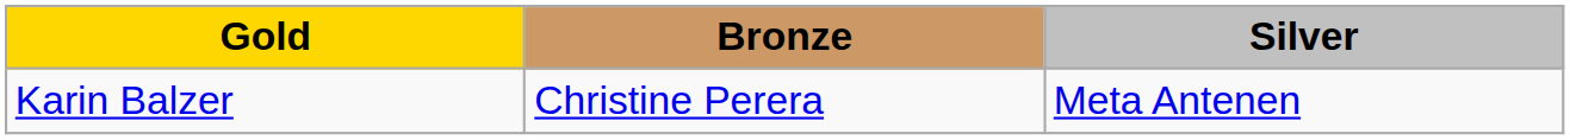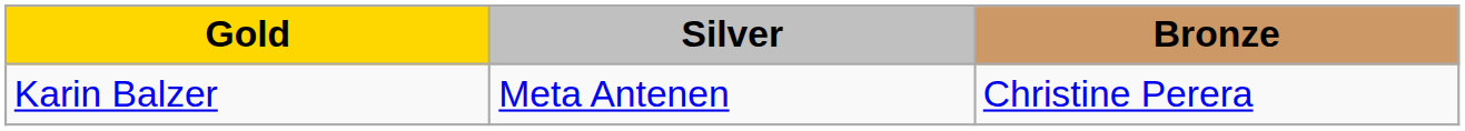columns swapped: Silver <-> Bronze
